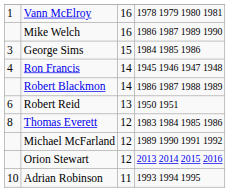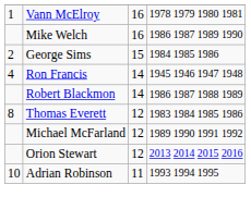George Sims | column 1: 3 -> 2
- row: 6 | Robert Reid | 13 | 1950 1951
